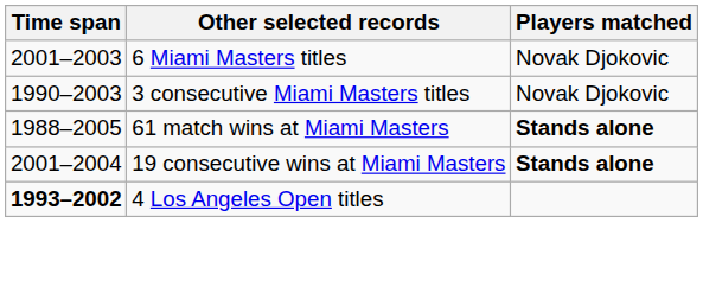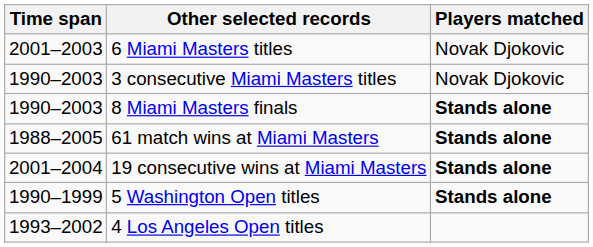+ row: 1990–2003 | 8 Miami Masters finals | Stands alone
+ row: 1990–1999 | 5 Washington Open titles | Stands alone
4 Los Angeles Open titles | Time span: bold -> normal
